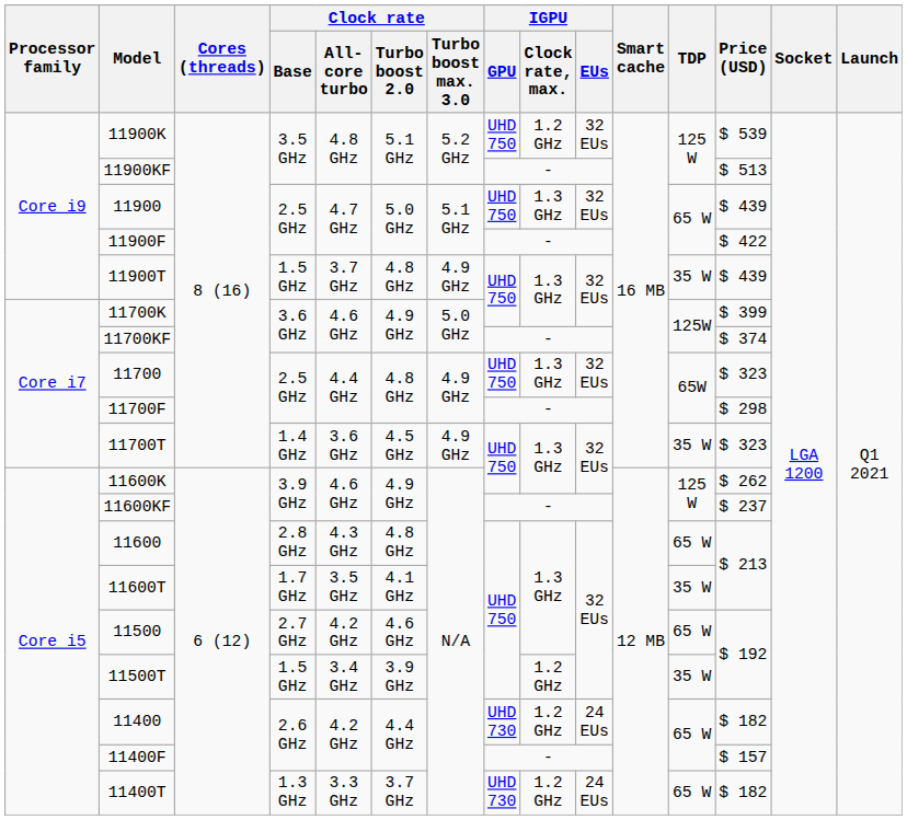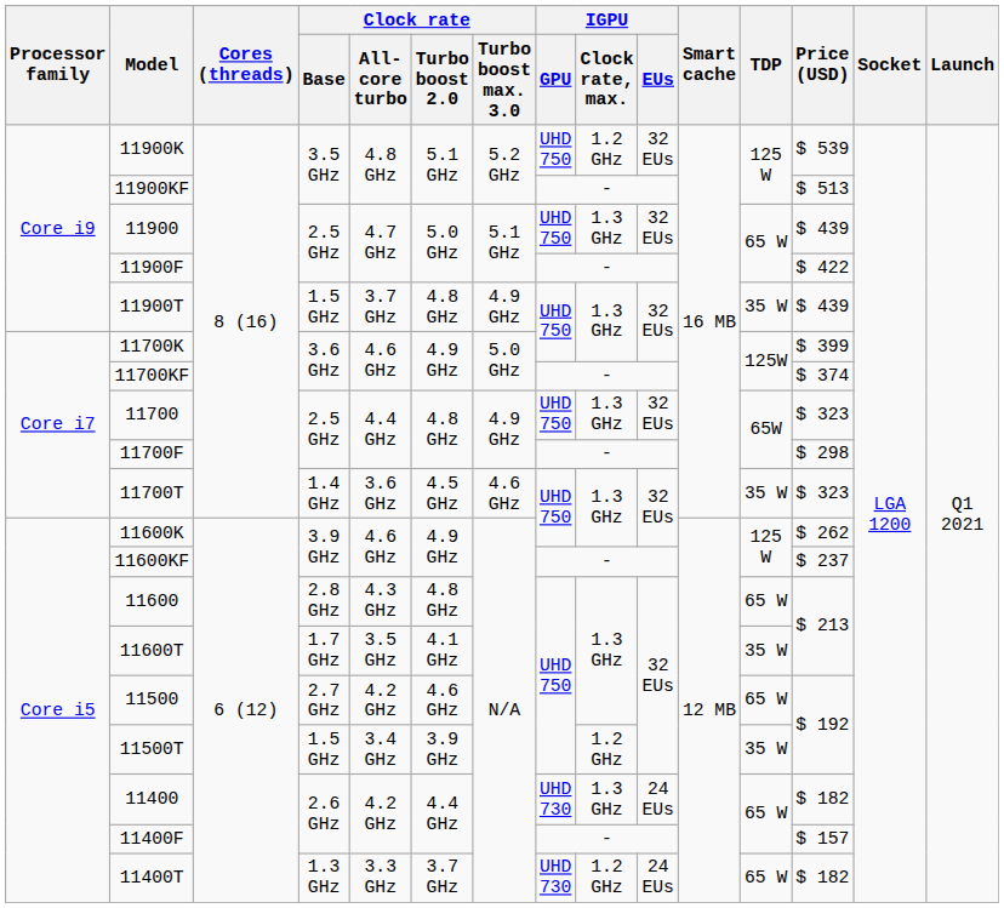11700T | Clock rate / Turbo boost max. 3.0: 4.9 GHz -> 4.6 GHz
11400 | IGPU / Clock rate, max.: 1.2 GHz -> 1.3 GHz
